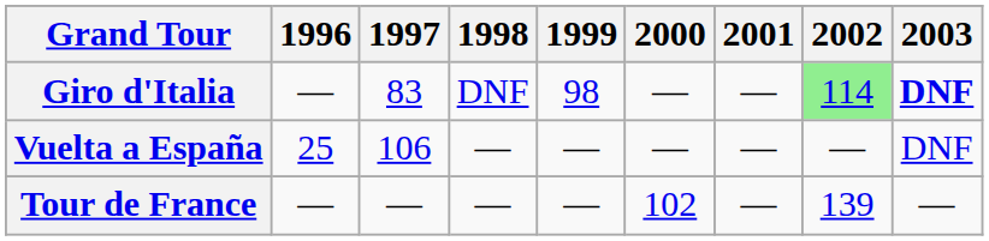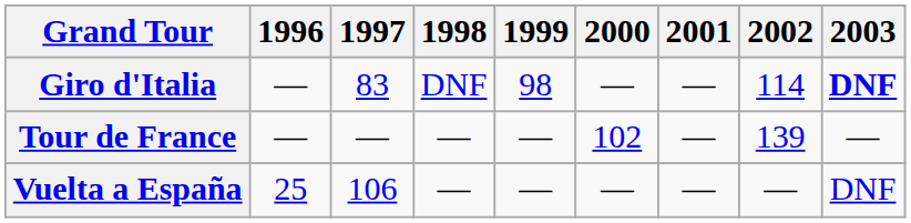Giro d'Italia | 2002: lightgreen background -> no background
rows swapped: Tour de France <-> Vuelta a España
